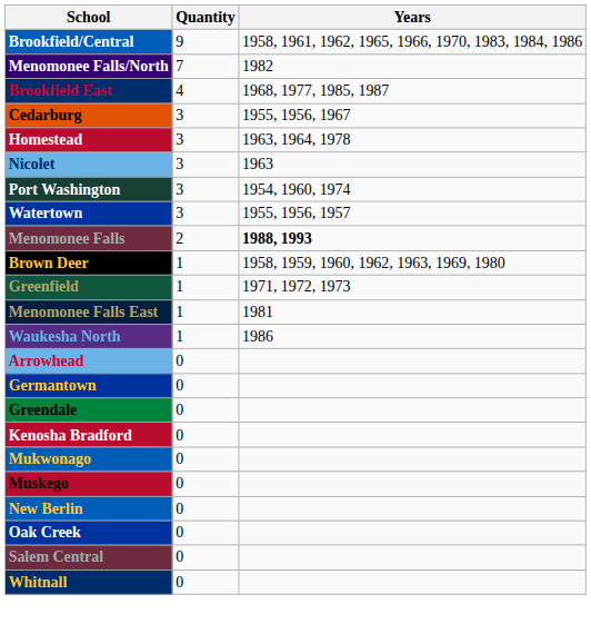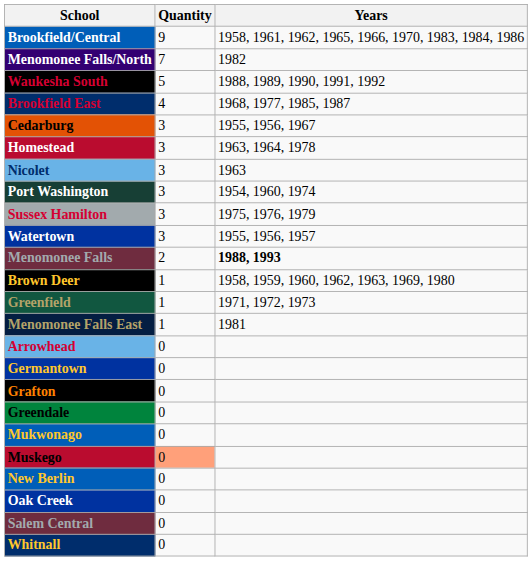+ row: Waukesha South | 5 | 1988, 1989, 1990, 1991, 1992
+ row: Sussex Hamilton | 3 | 1975, 1976, 1979
- row: Waukesha North | 1 | 1986
+ row: Grafton | 0
- row: Kenosha Bradford | 0
Muskego | Quantity: no background -> lightsalmon background
